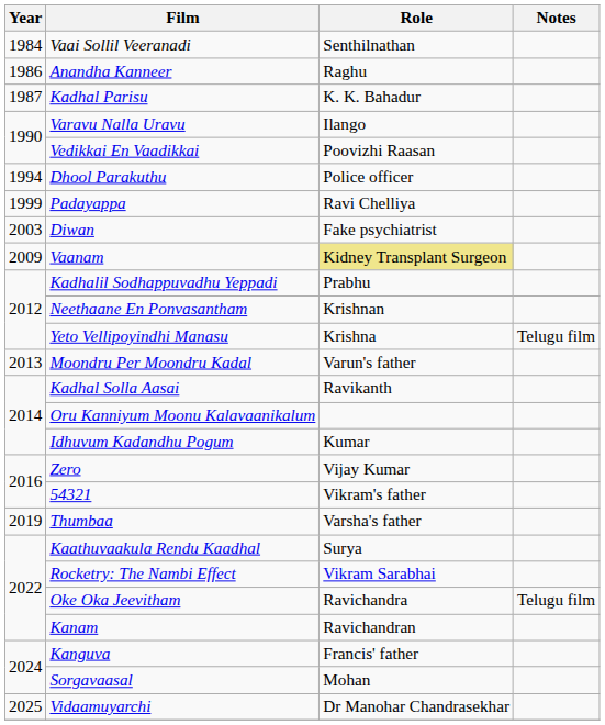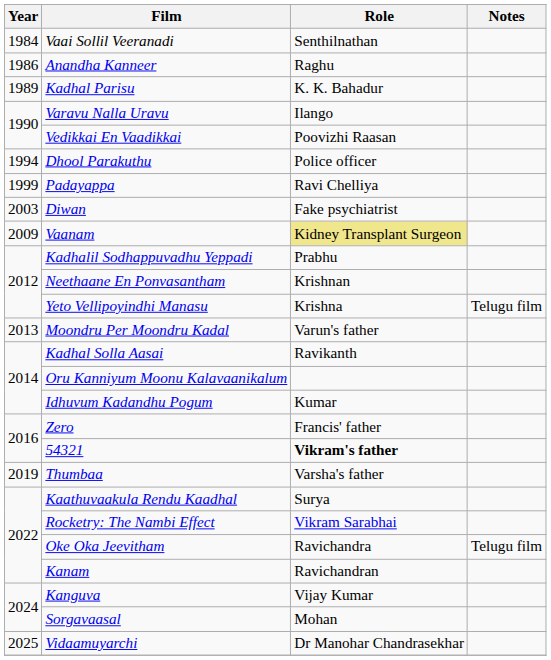Kadhal Parisu | Year: 1987 -> 1989
Zero | Role: Vijay Kumar -> Francis' father
54321 | Role: normal -> bold
Kanguva | Role: Francis' father -> Vijay Kumar
